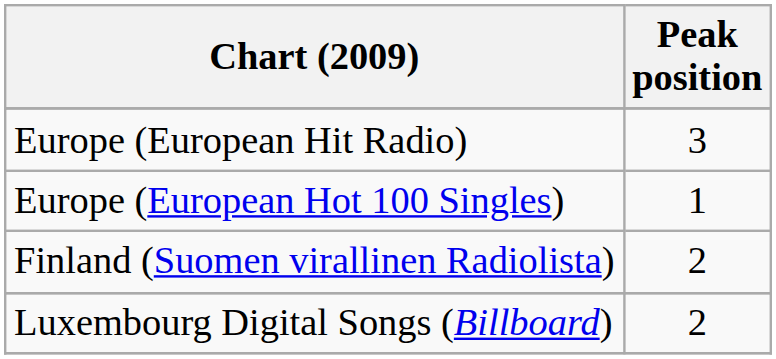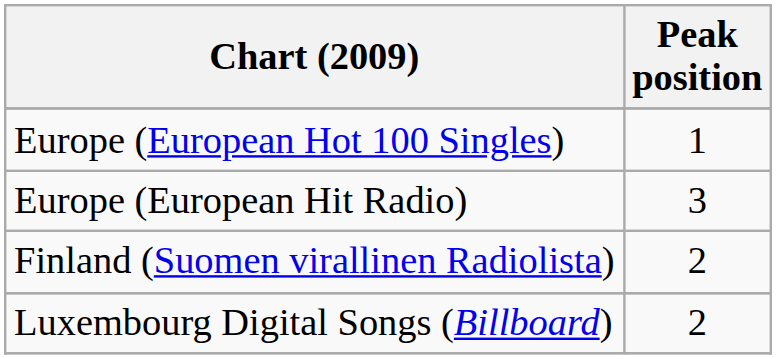rows swapped: Europe (European Hot 100 Singles) <-> Europe (European Hit Radio)
